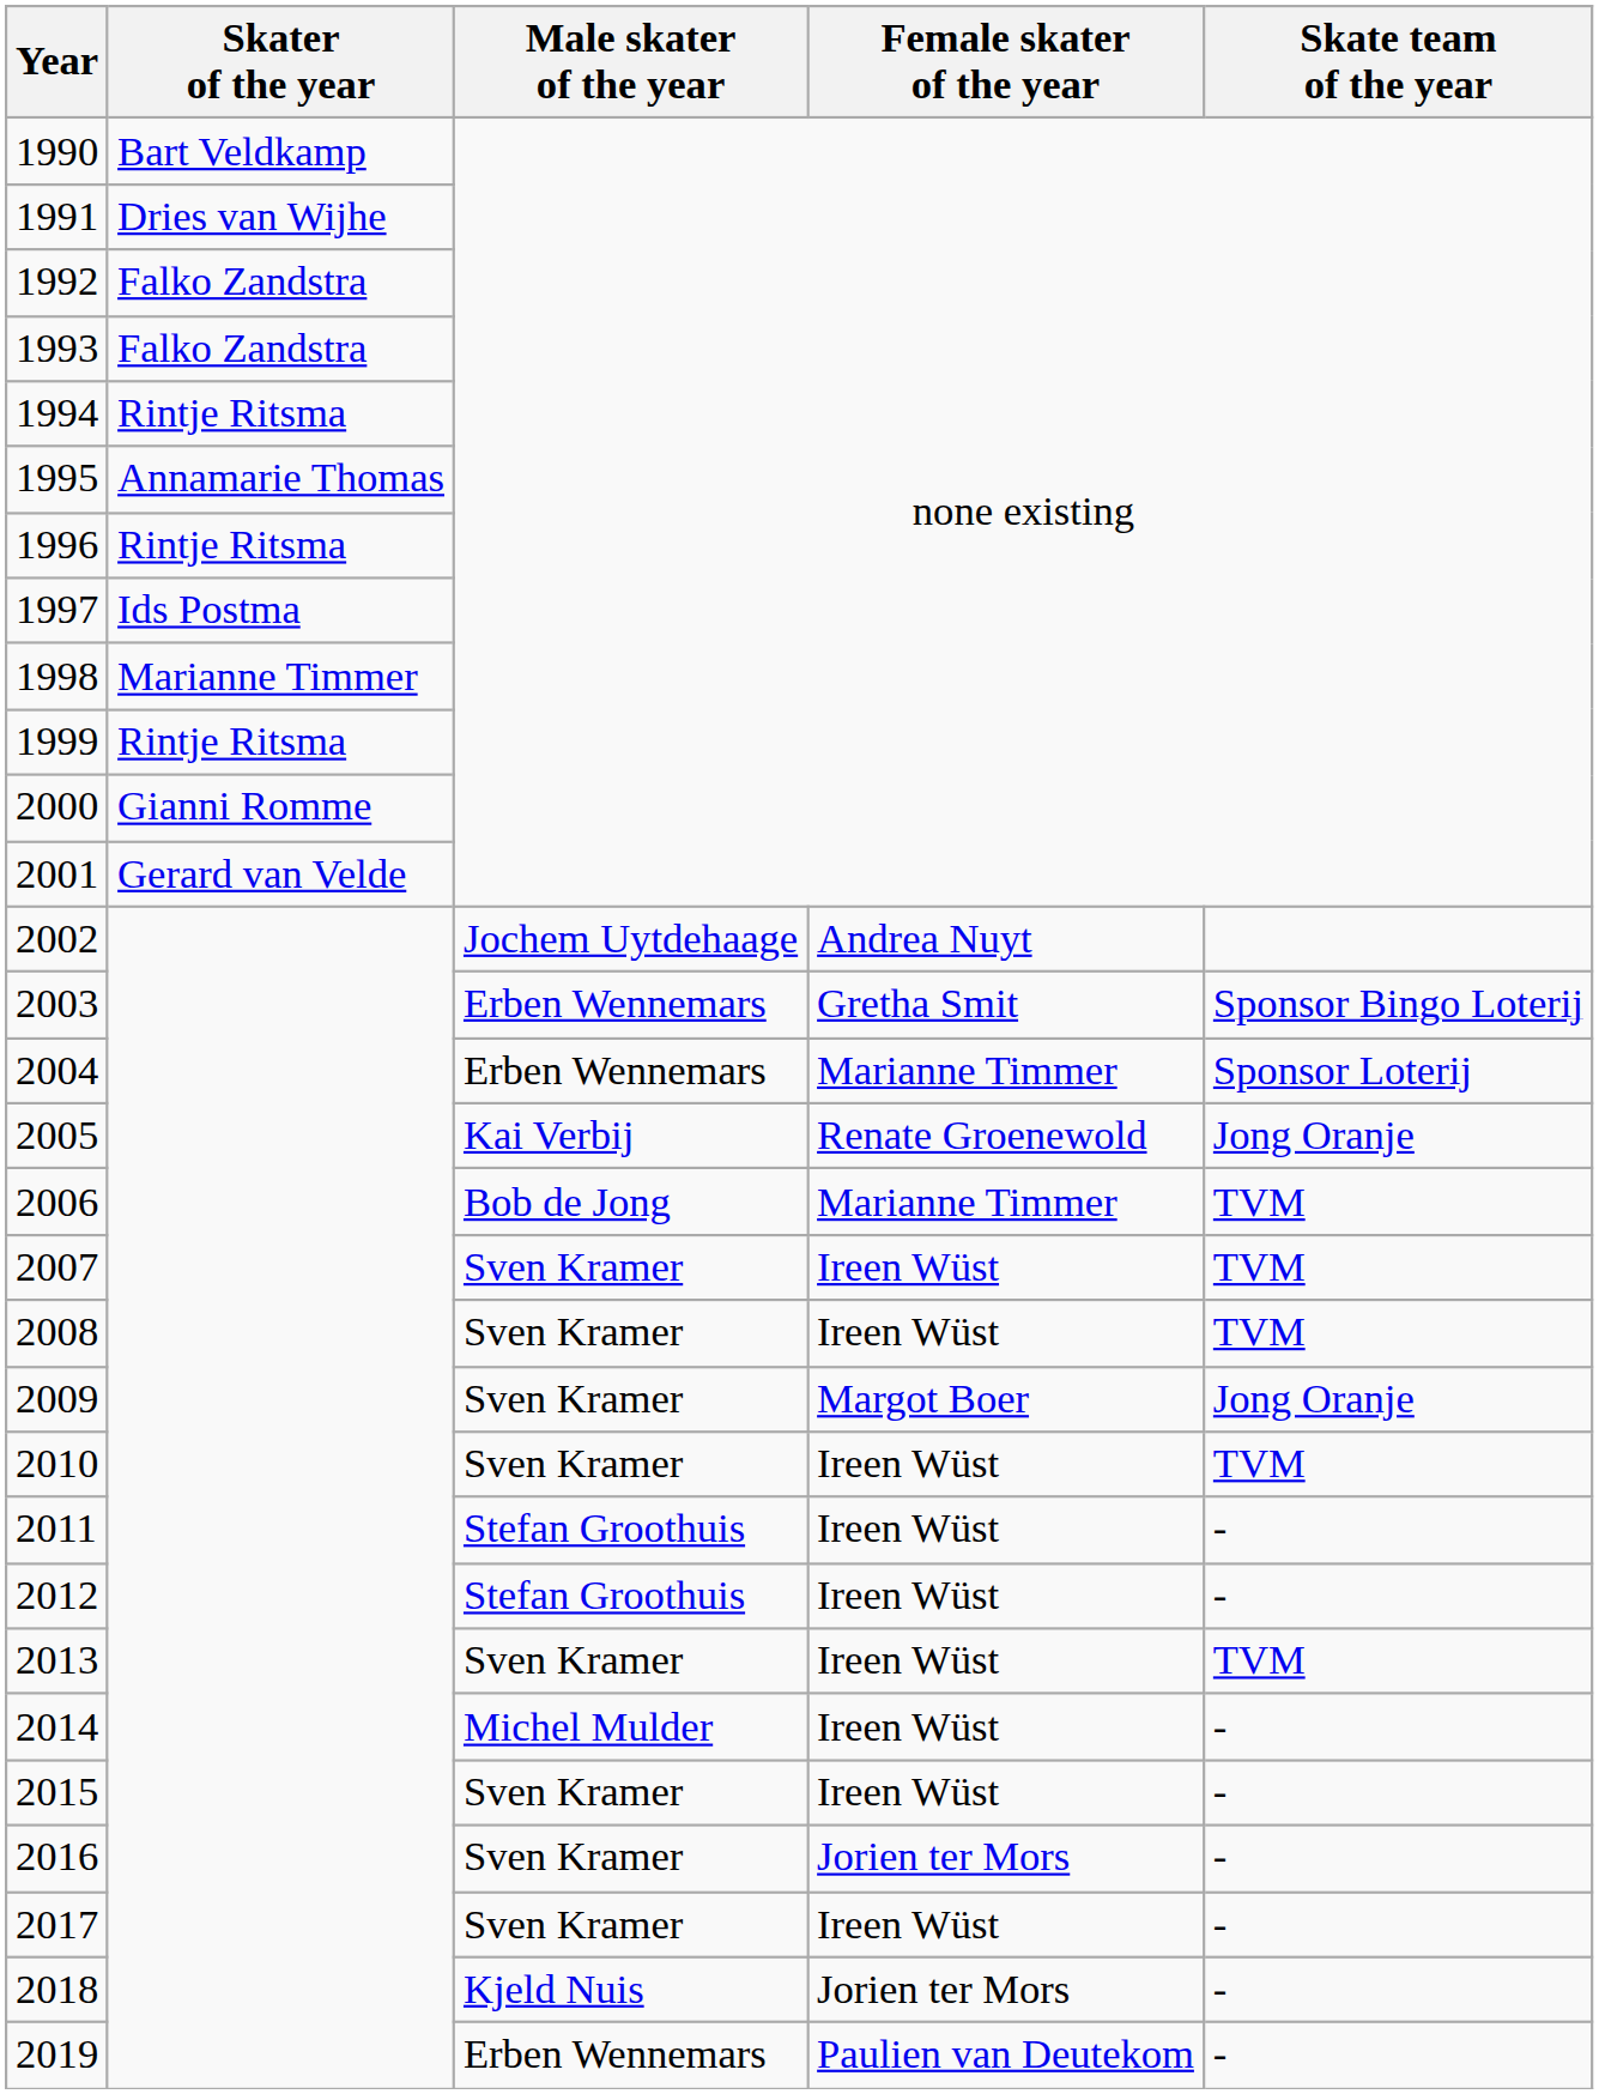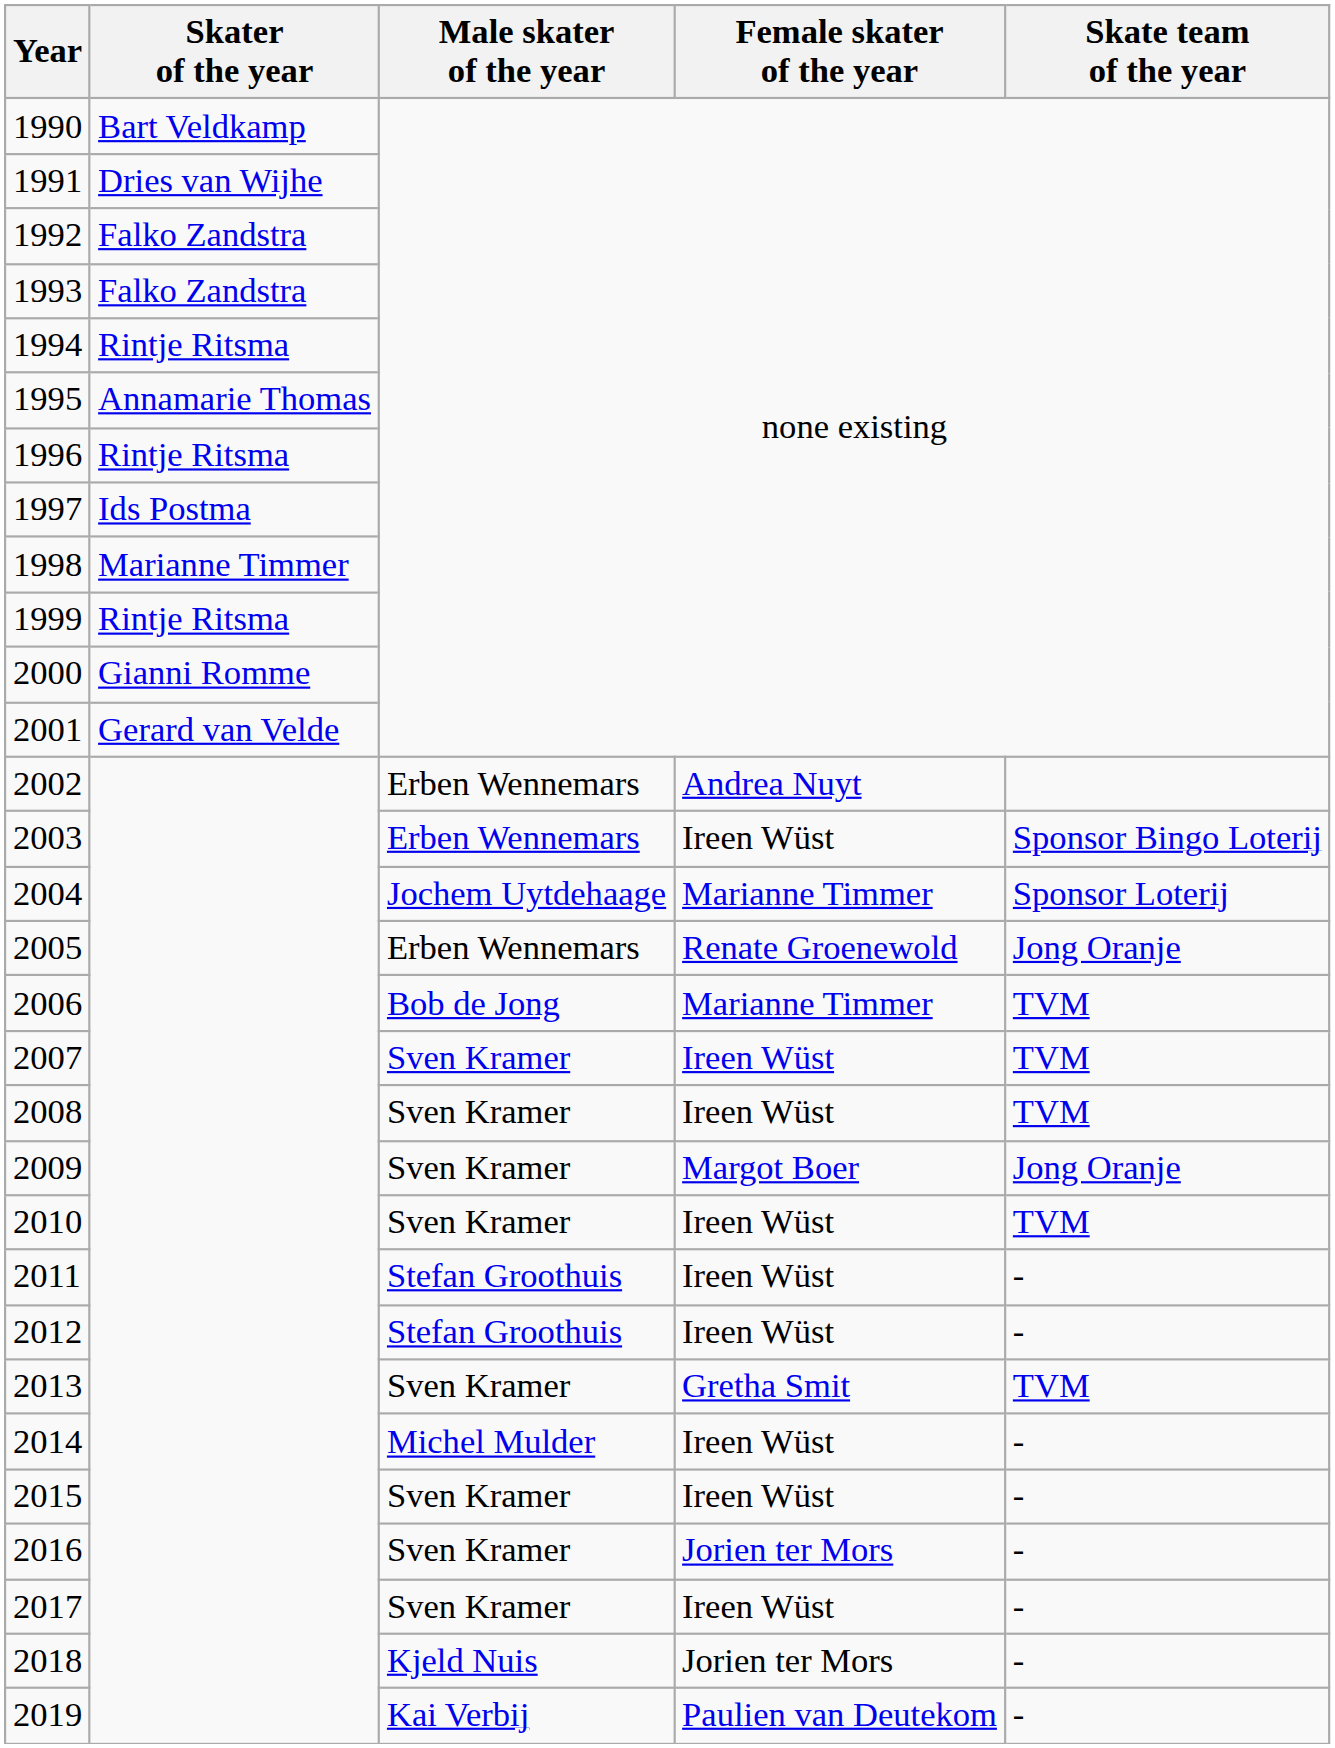2002 | Male skater of the year: Jochem Uytdehaage -> Erben Wennemars
2003 | Female skater of the year: Gretha Smit -> Ireen Wüst
2004 | Male skater of the year: Erben Wennemars -> Jochem Uytdehaage
2005 | Male skater of the year: Kai Verbij -> Erben Wennemars
2013 | Female skater of the year: Ireen Wüst -> Gretha Smit
2019 | Male skater of the year: Erben Wennemars -> Kai Verbij
